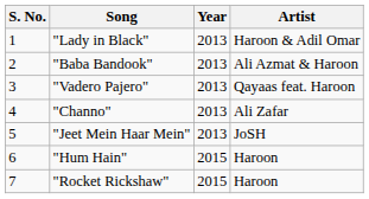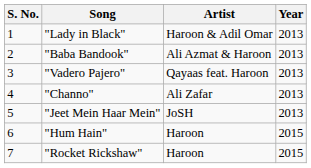columns swapped: Artist <-> Year
